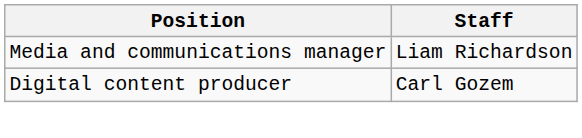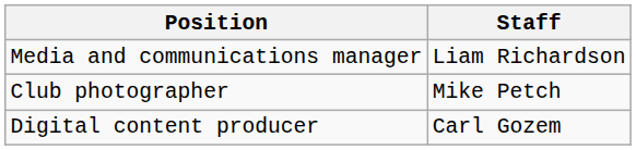+ row: Club photographer | Mike Petch
